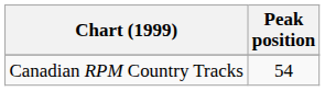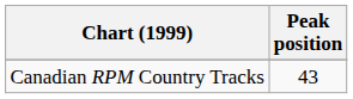Canadian RPM Country Tracks | Peak position: 54 -> 43
